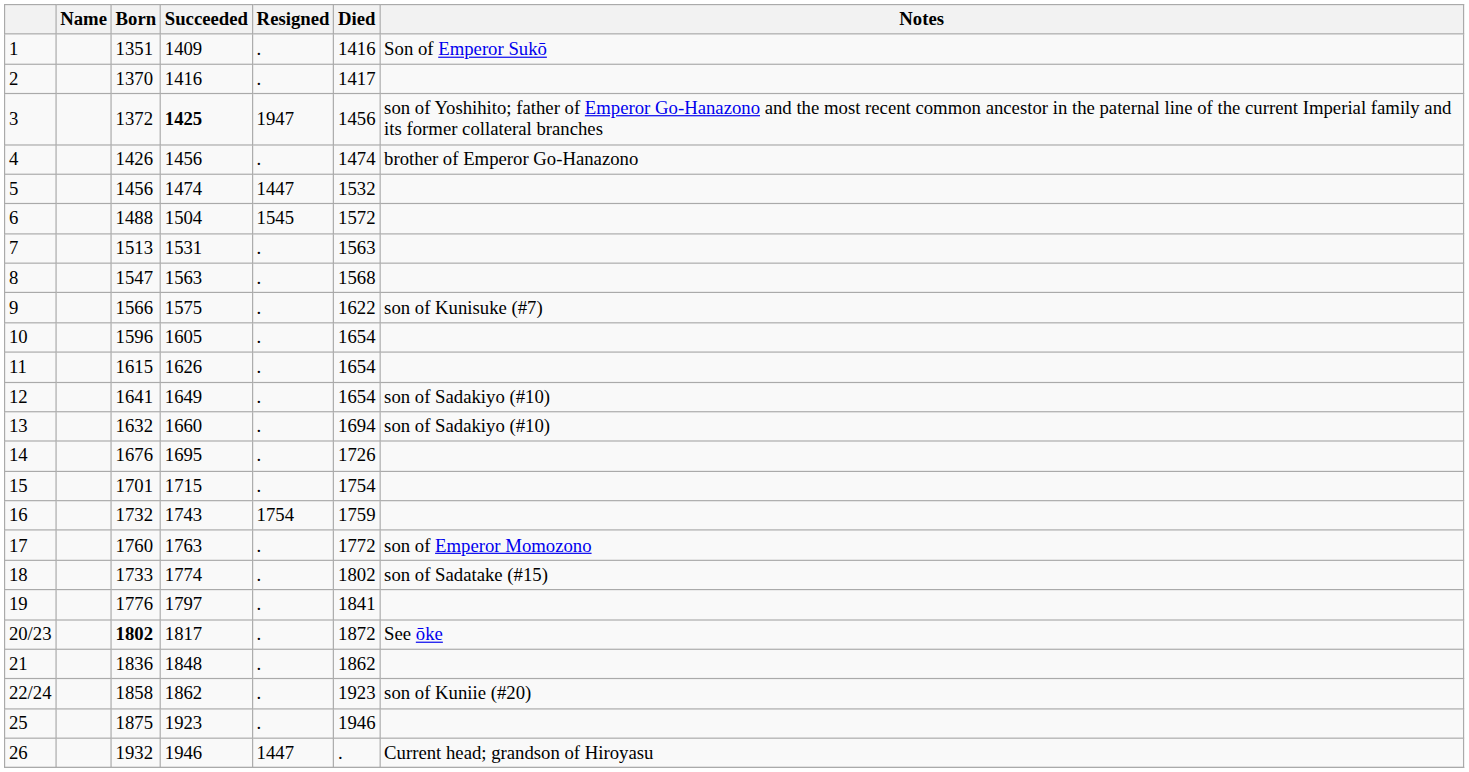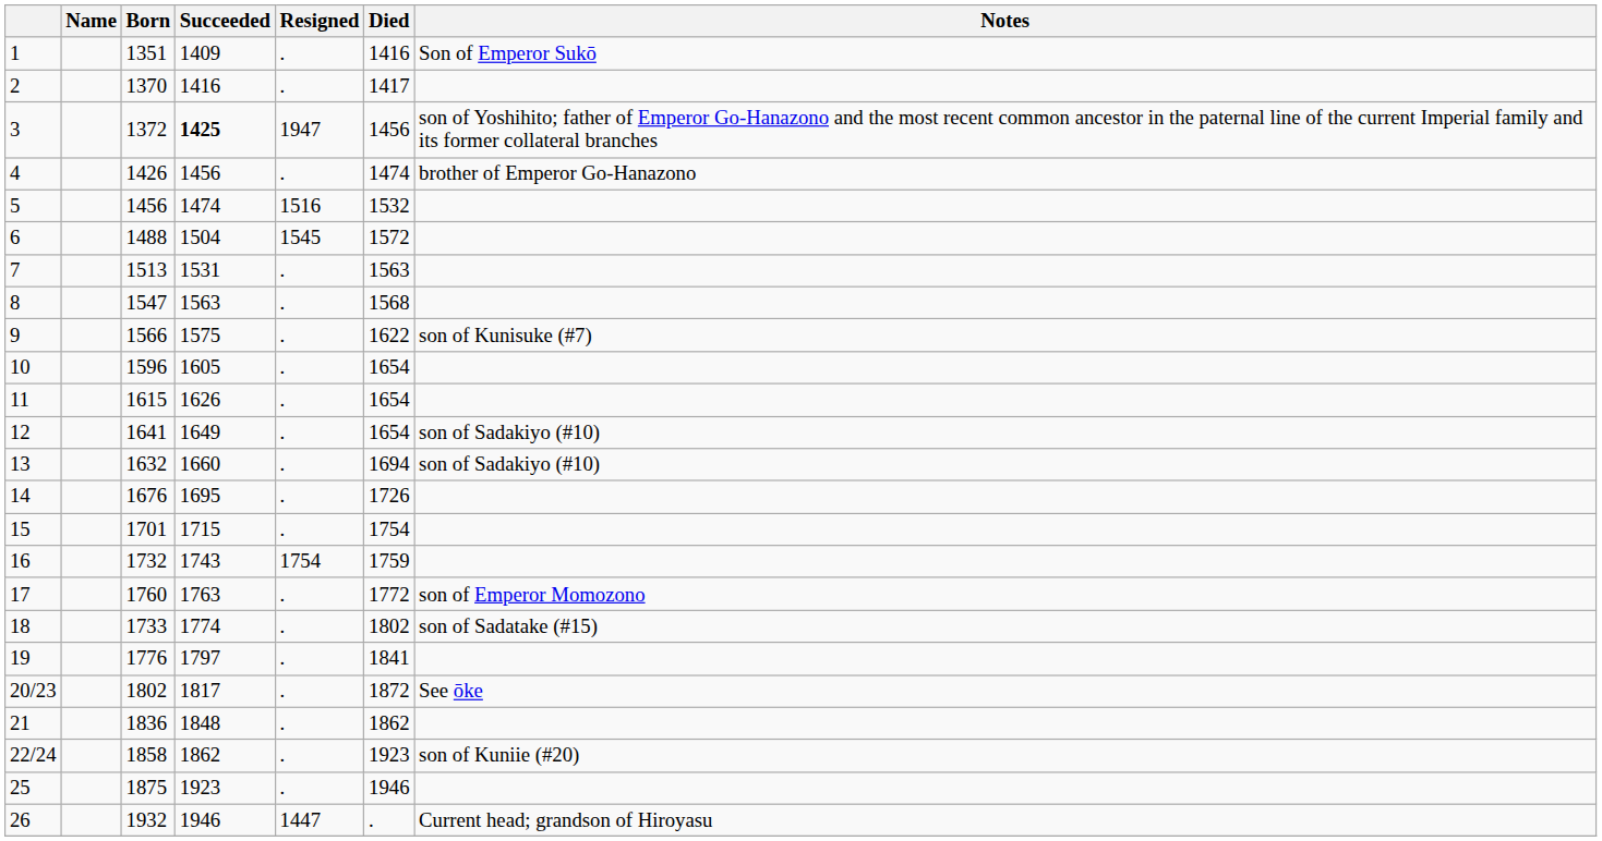5 | Resigned: 1447 -> 1516
20/23 | Born: bold -> normal
